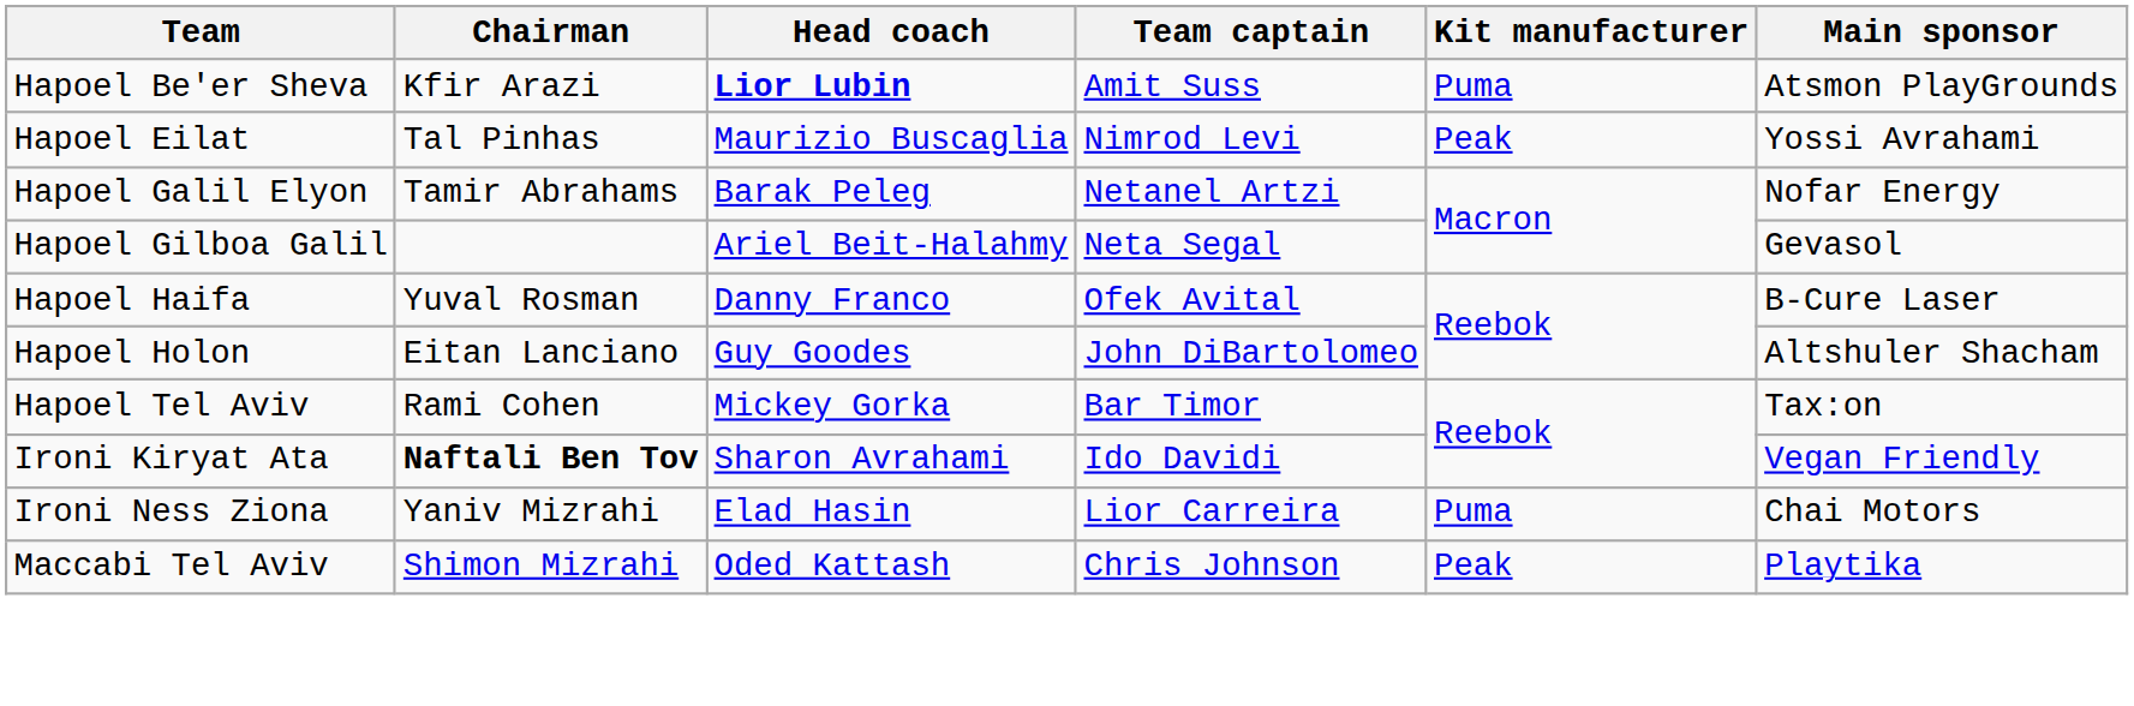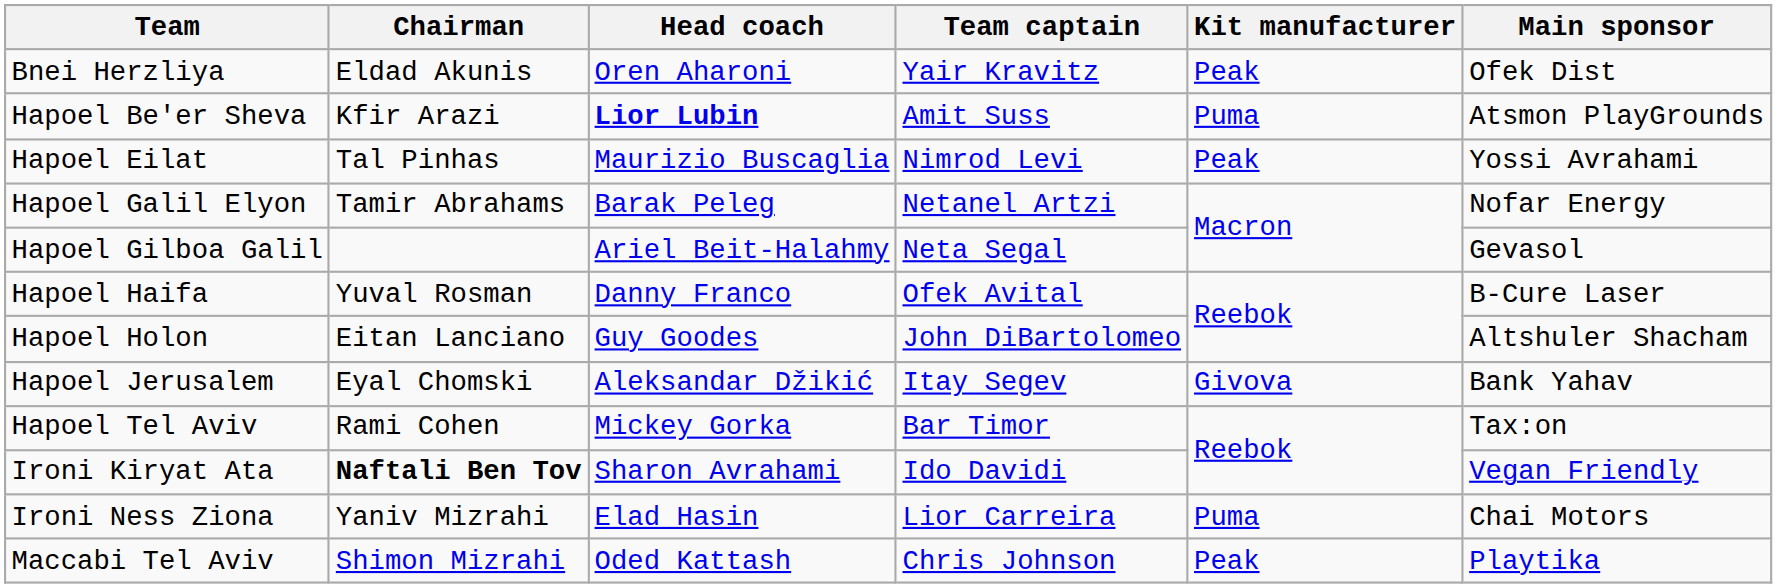+ row: Bnei Herzliya | Eldad Akunis | Oren Aharoni | Yair Kravitz | Peak | Ofek Dist
+ row: Hapoel Jerusalem | Eyal Chomski | Aleksandar Džikić | Itay Segev | Givova | Bank Yahav
